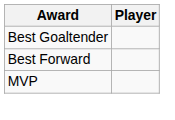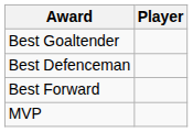+ row: Best Defenceman
